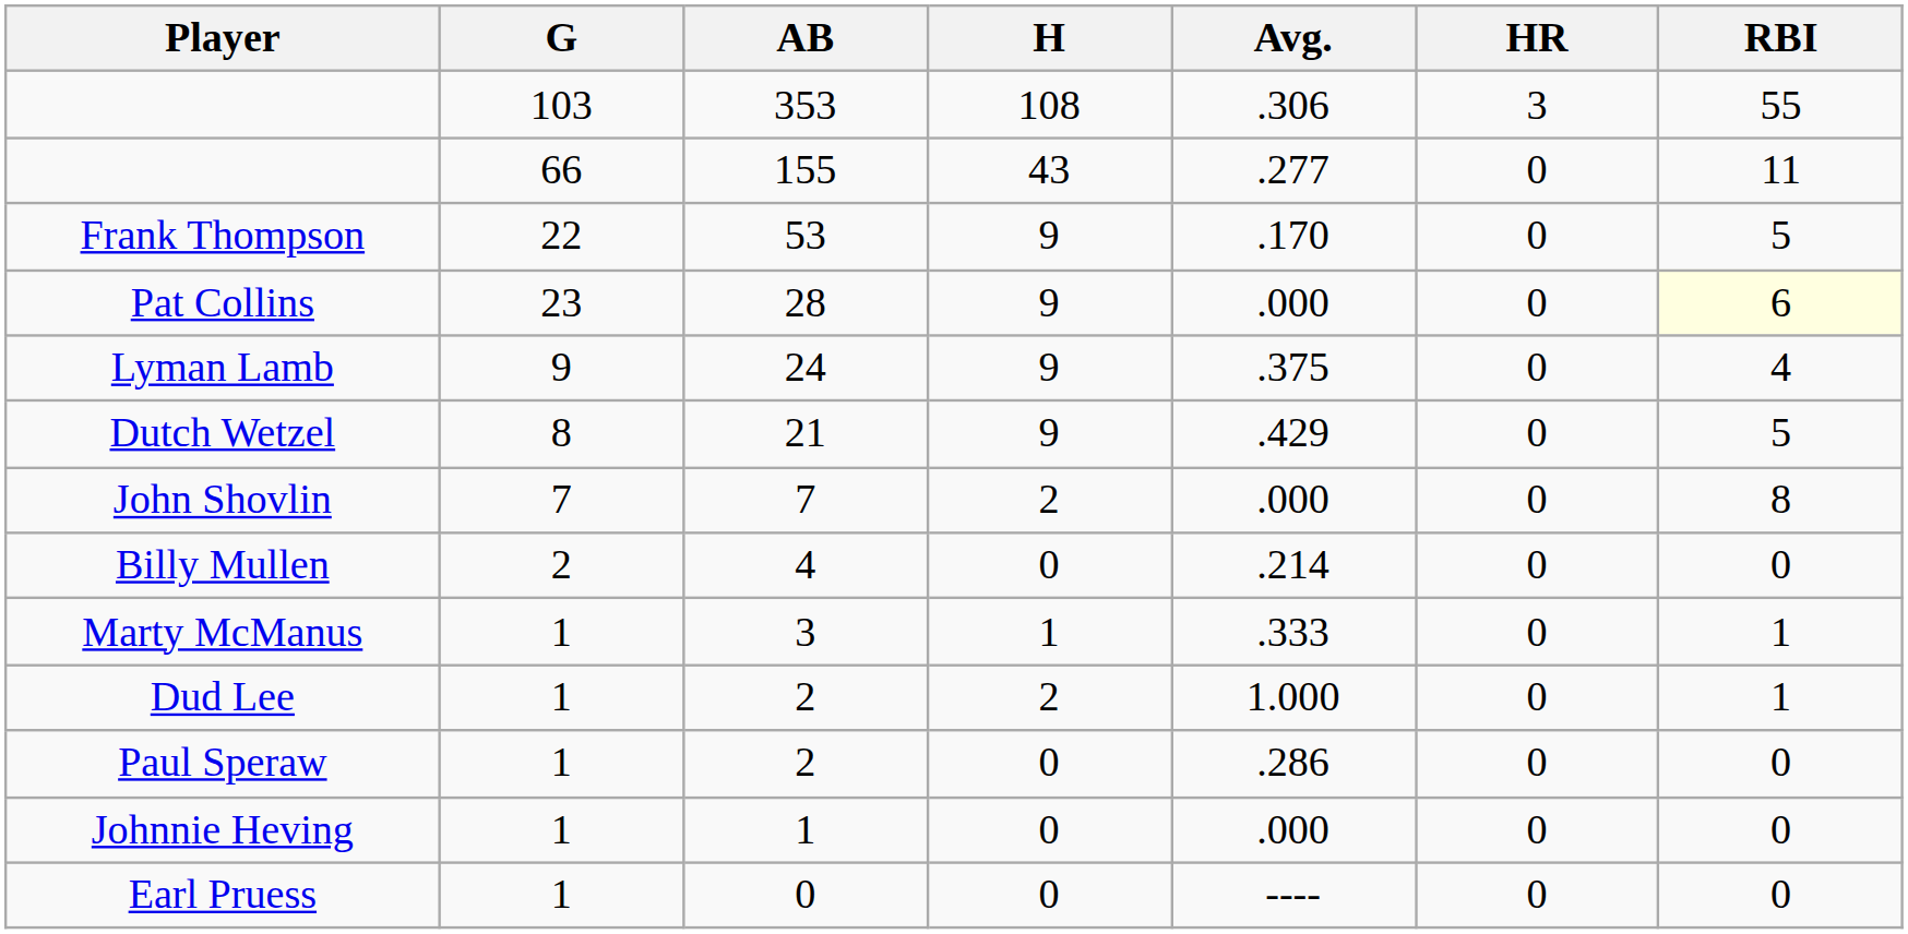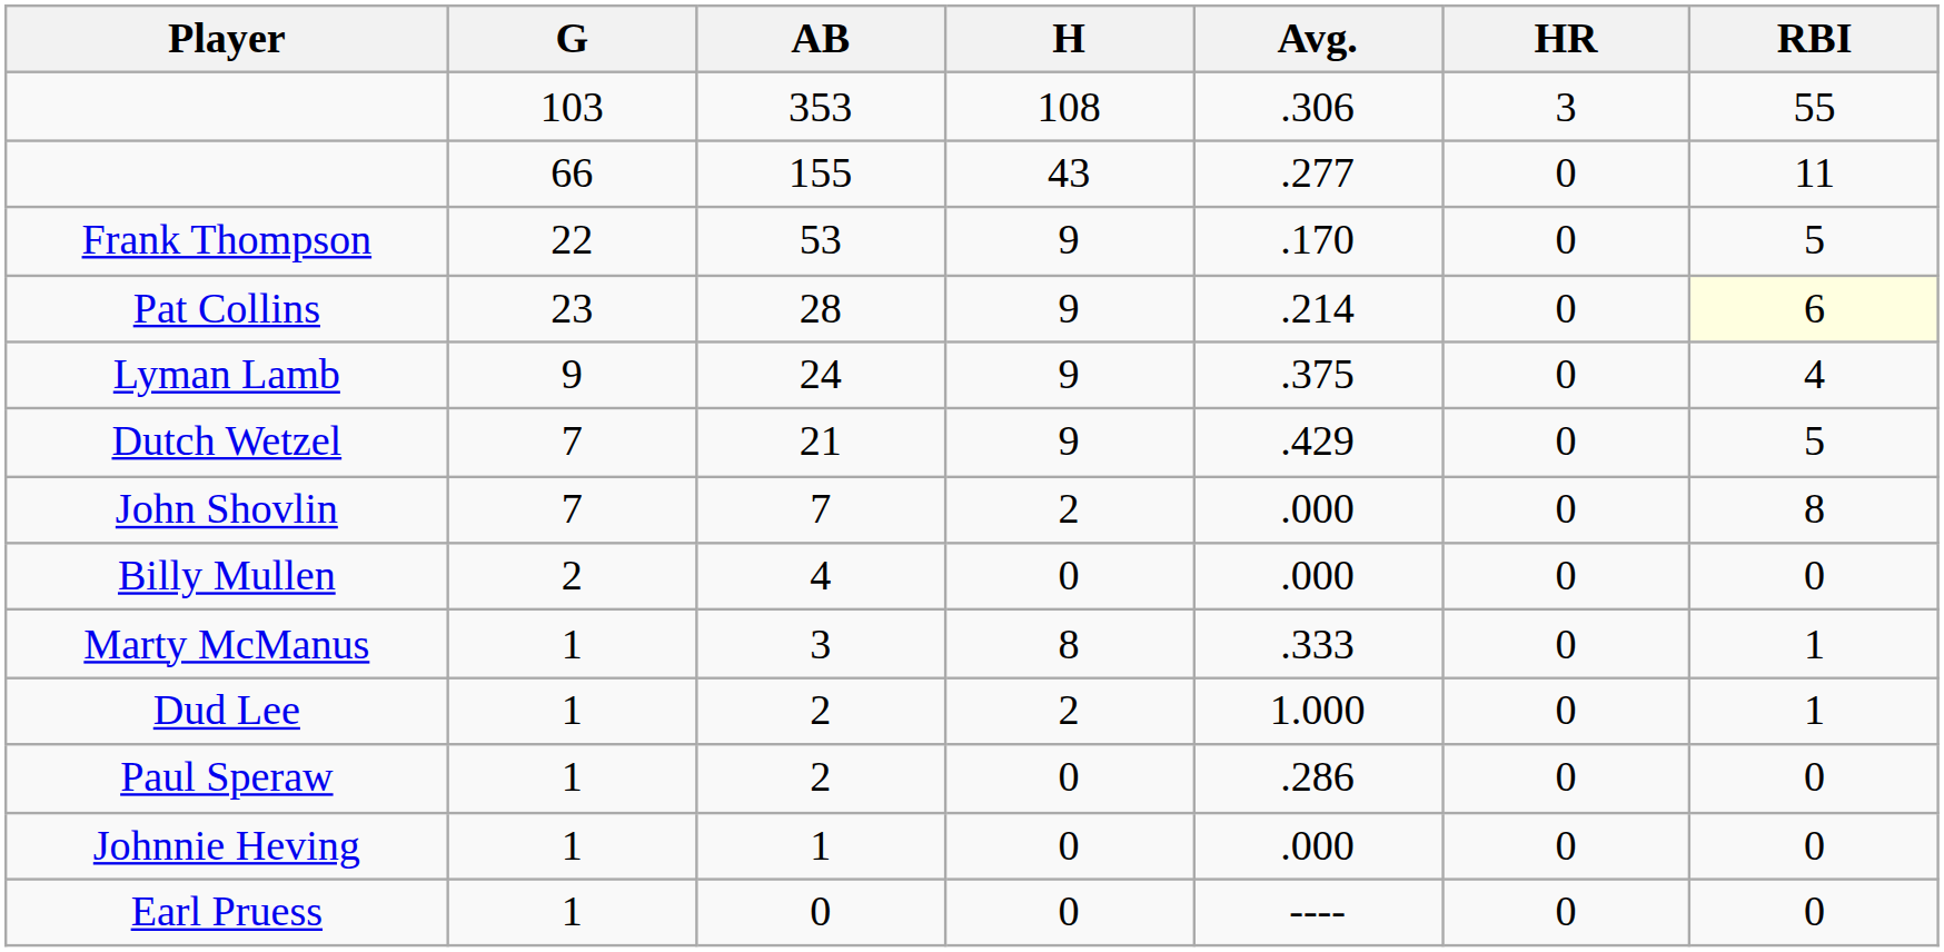Pat Collins | Avg.: .000 -> .214
Dutch Wetzel | G: 8 -> 7
Billy Mullen | Avg.: .214 -> .000
Marty McManus | H: 1 -> 8
